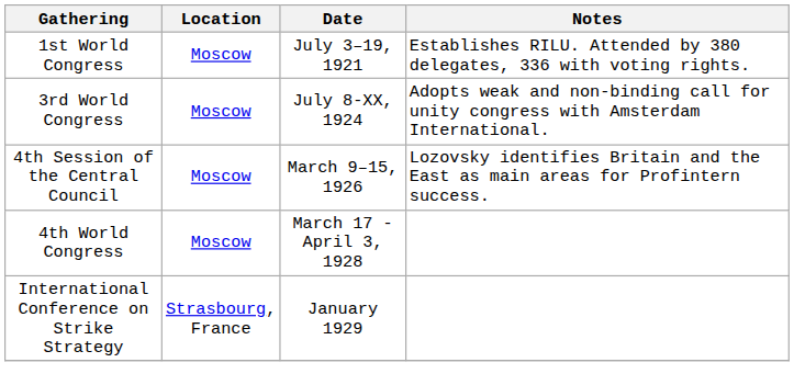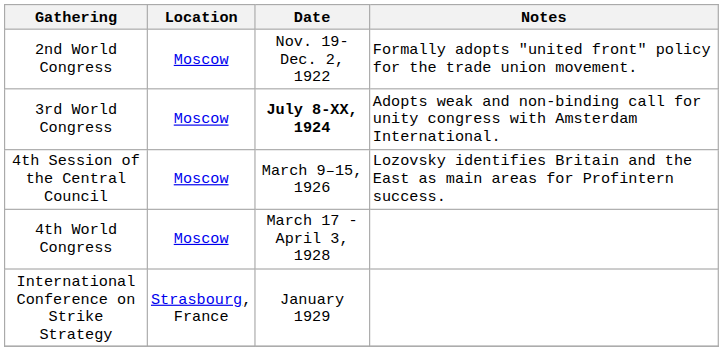- row: 1st World Congress | Moscow | July 3–19, 1921 | Establishes RILU. Attended by 380 delegates, 336 with voting rights.
+ row: 2nd World Congress | Moscow | Nov. 19-Dec. 2, 1922 | Formally adopts "united front" policy for the trade union movement.
3rd World Congress | Date: normal -> bold
